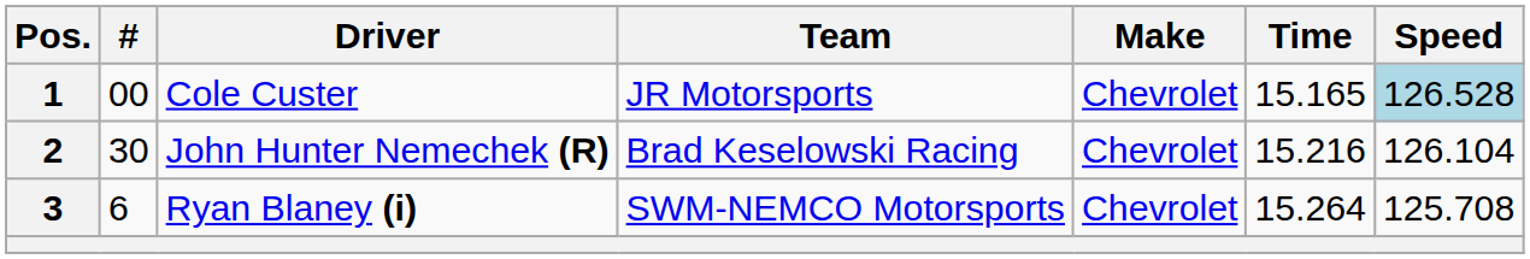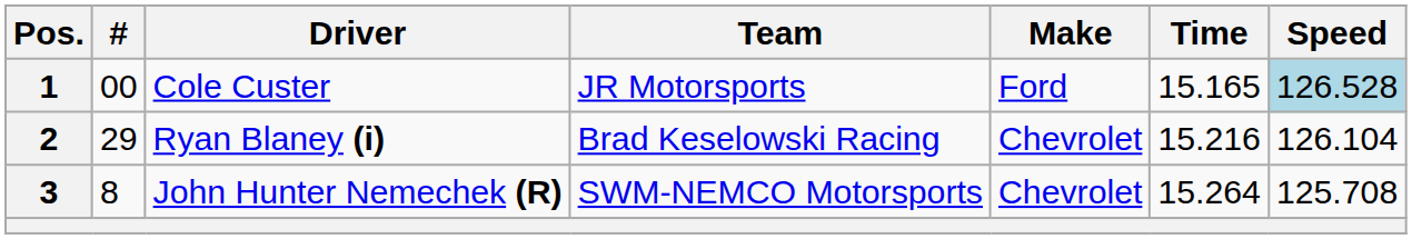1 | Make: Chevrolet -> Ford
2 | #: 30 -> 29
2 | Driver: John Hunter Nemechek (R) -> Ryan Blaney (i)
3 | #: 6 -> 8
3 | Driver: Ryan Blaney (i) -> John Hunter Nemechek (R)
